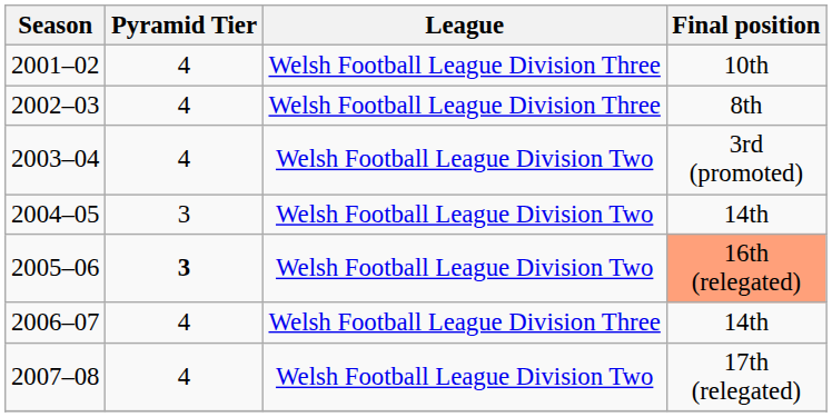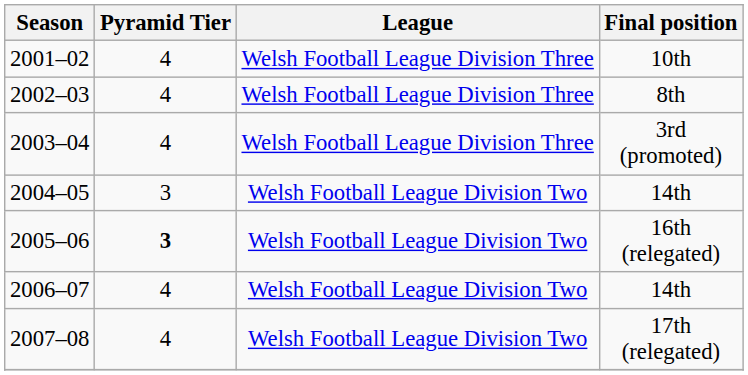2003–04 | League: Welsh Football League Division Two -> Welsh Football League Division Three
2005–06 | Final position: lightsalmon background -> no background
2006–07 | League: Welsh Football League Division Three -> Welsh Football League Division Two
